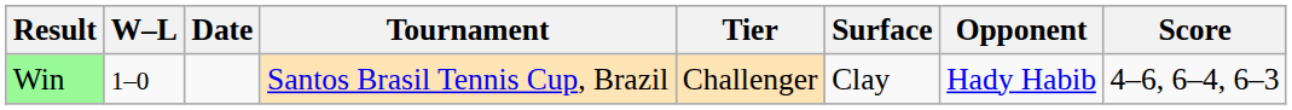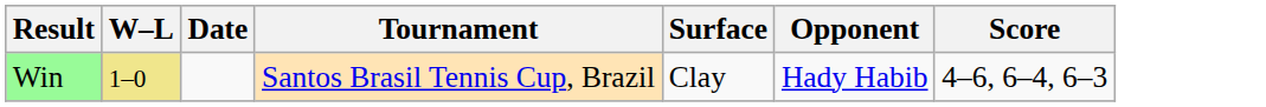- column: Tier | Challenger
Win | W–L: no background -> khaki background
